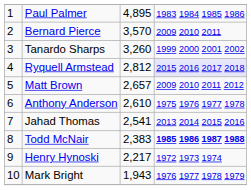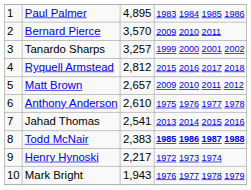Tanardo Sharps | column 3: 3,260 -> 3,257
Ryquell Armstead | column 4: lavender background -> no background
